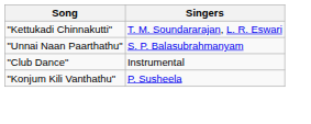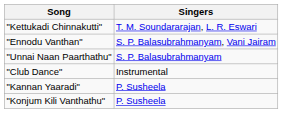+ row: "Ennodu Vanthan" | S. P. Balasubrahmanyam, Vani Jairam
+ row: "Kannan Yaaradi" | P. Susheela
